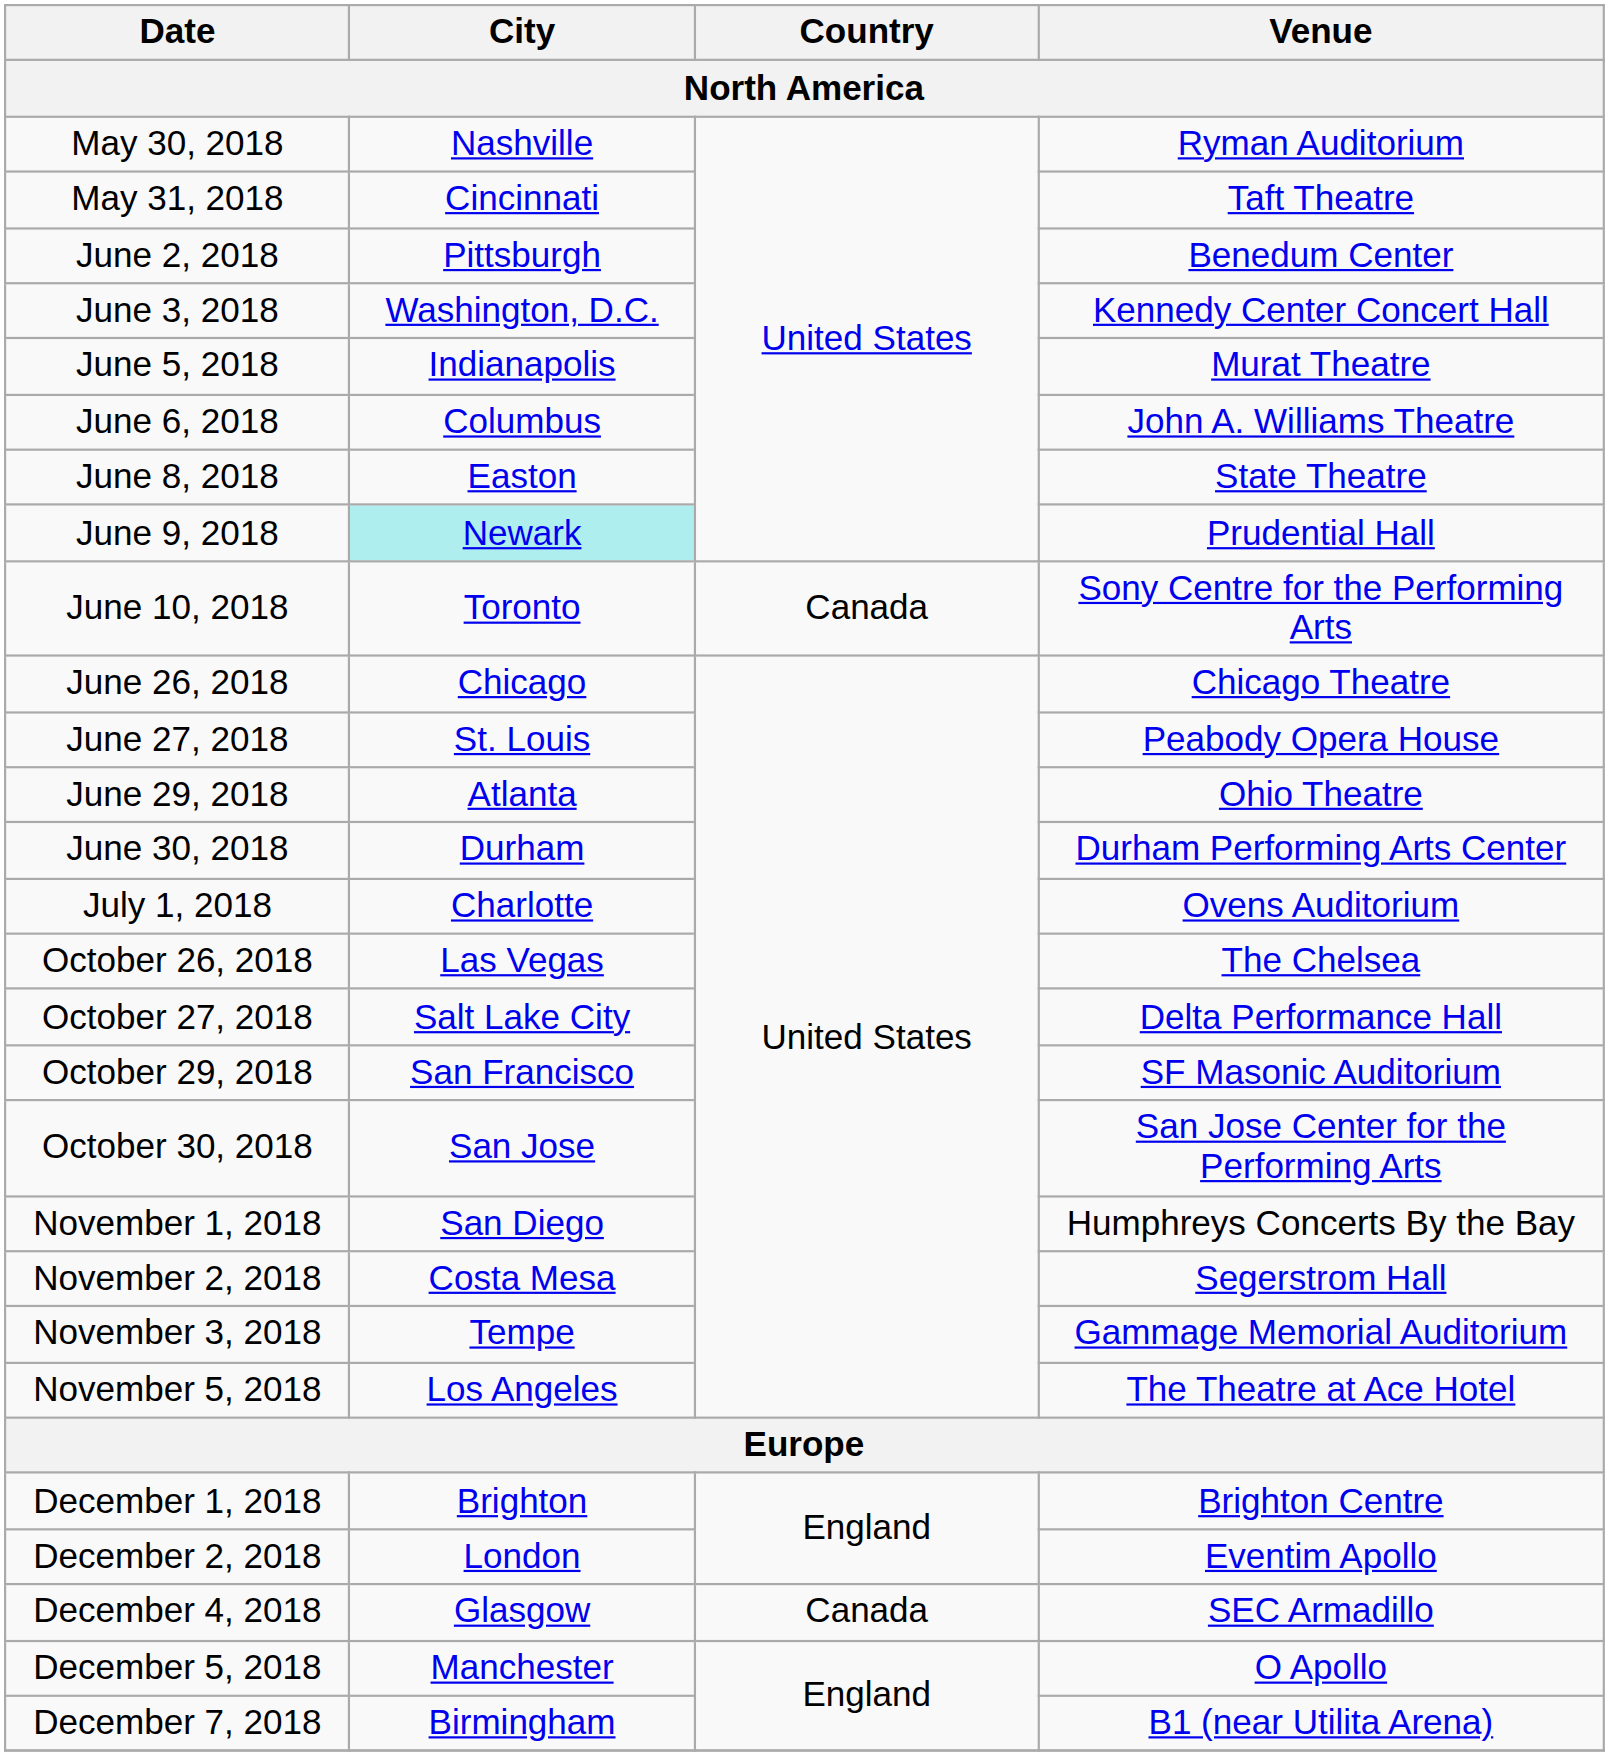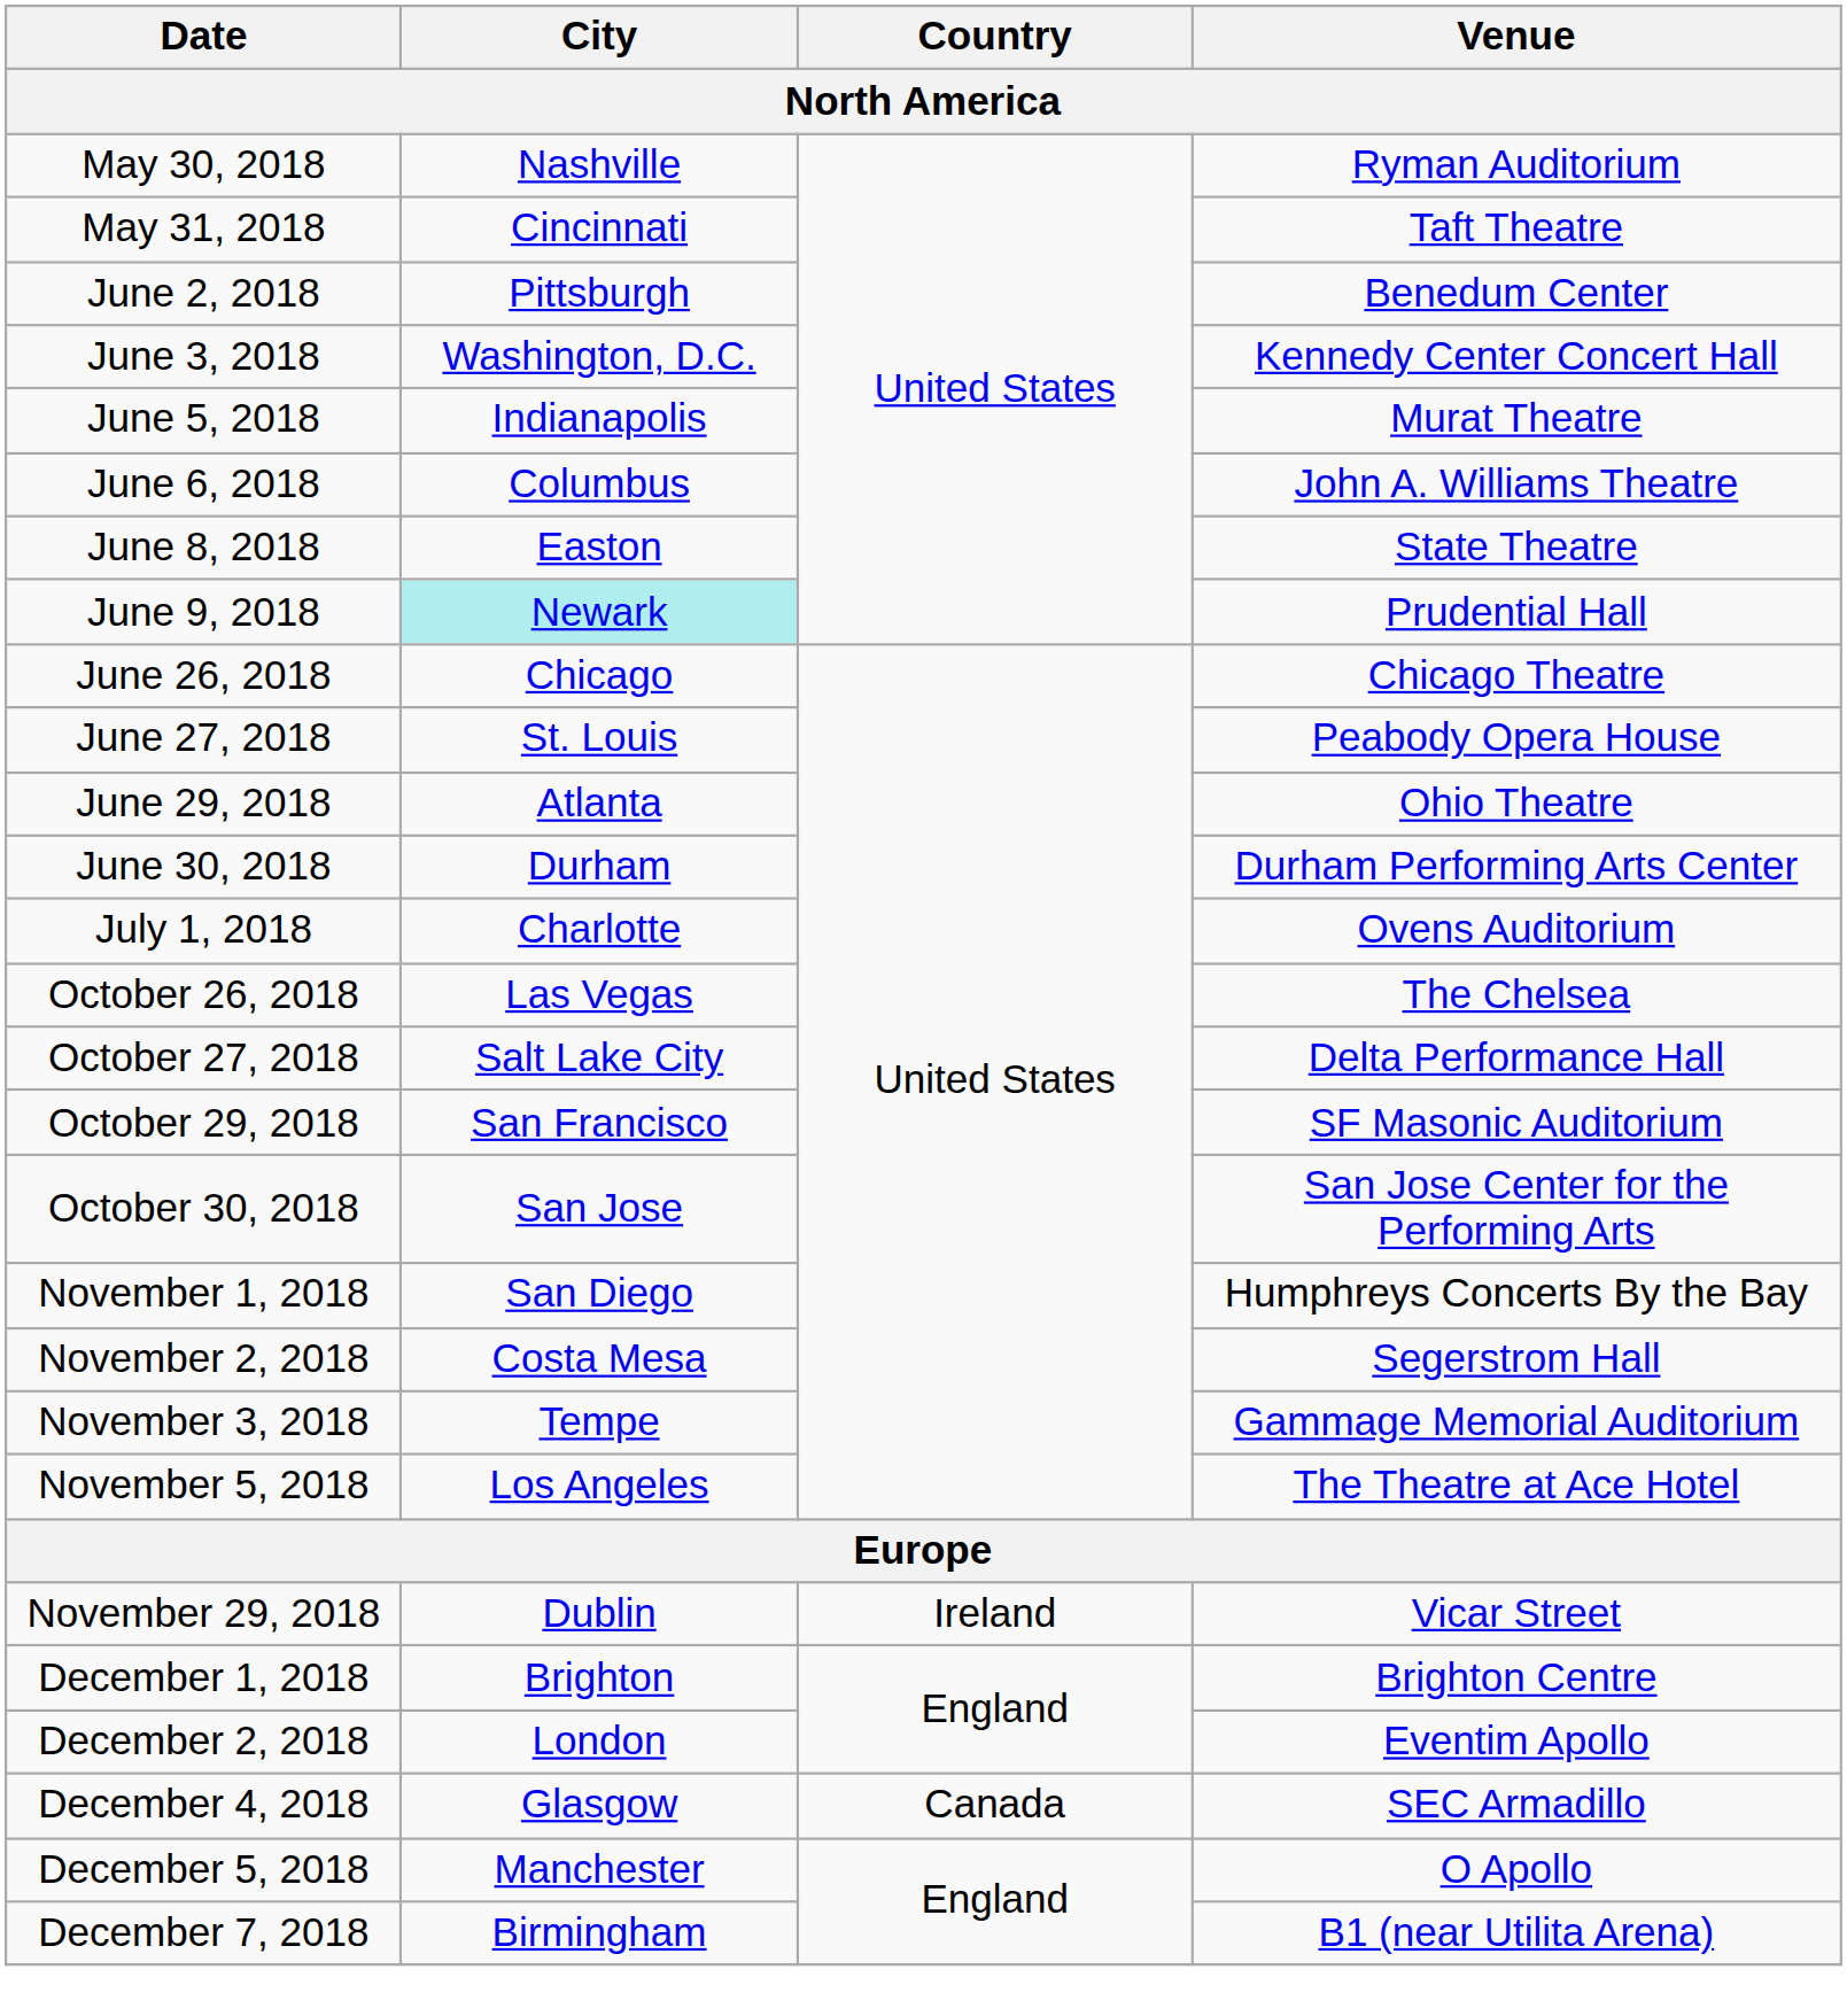- row: June 10, 2018 | Toronto | Canada | Sony Centre for the Performing Arts
+ row: November 29, 2018 | Dublin | Ireland | Vicar Street
